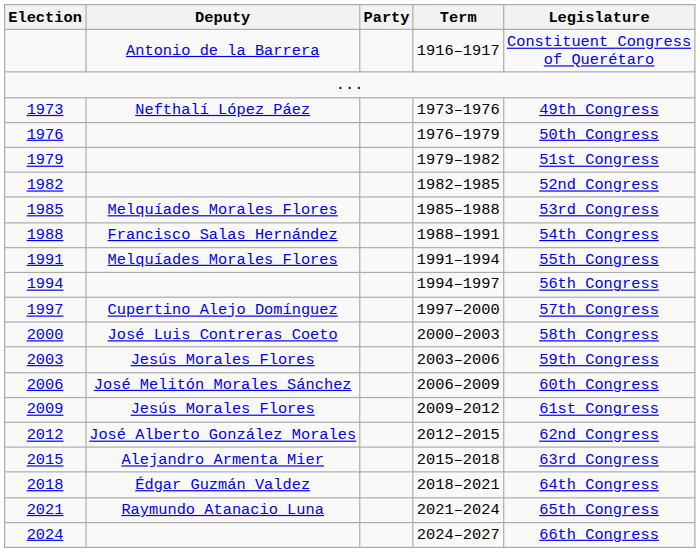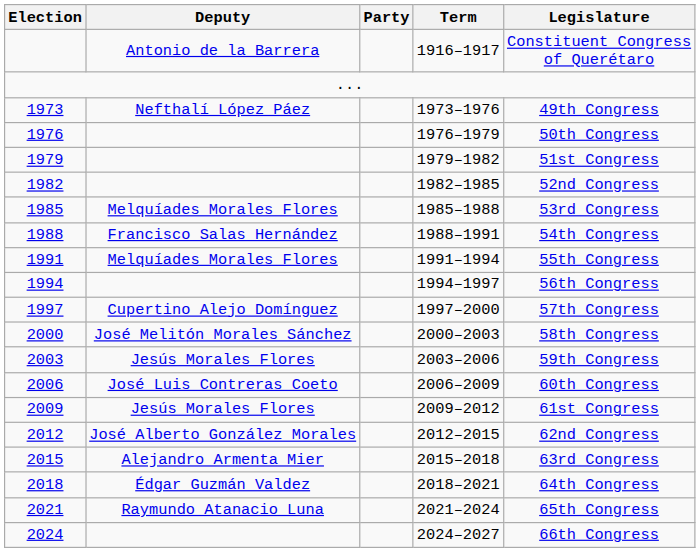2000 | Deputy: José Luis Contreras Coeto -> José Melitón Morales Sánchez
2006 | Deputy: José Melitón Morales Sánchez -> José Luis Contreras Coeto
